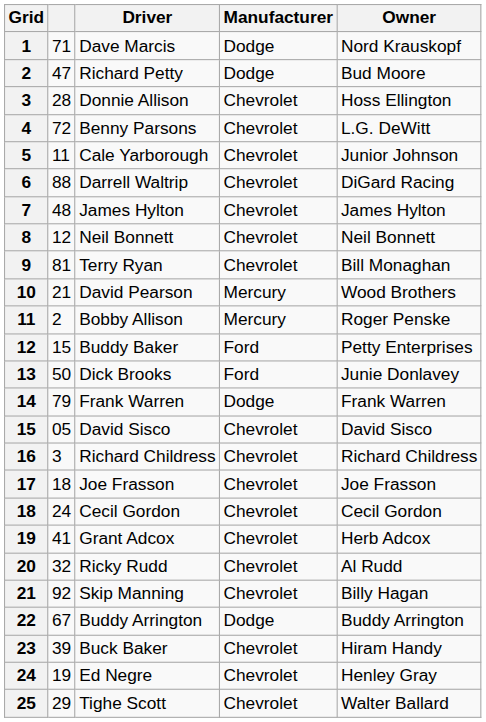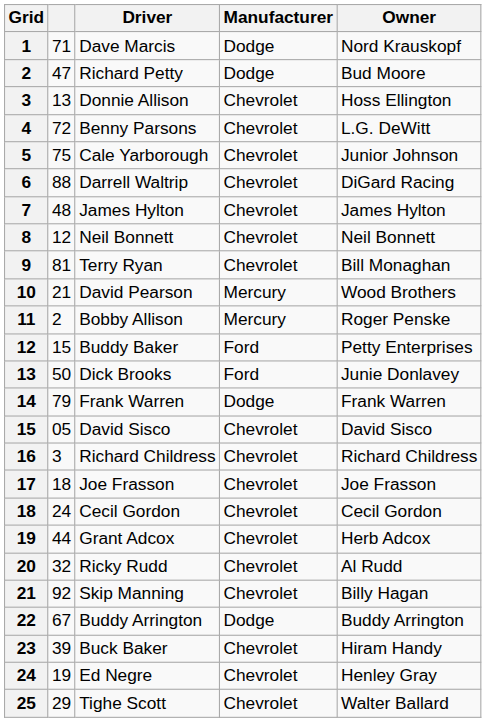Donnie Allison | column 2: 28 -> 13
Cale Yarborough | column 2: 11 -> 75
Grant Adcox | column 2: 41 -> 44
